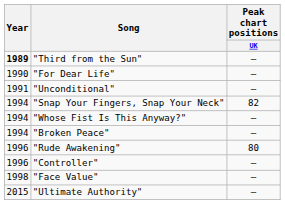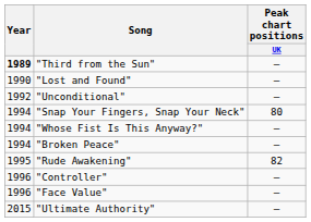+ row: 1990 | "Lost and Found" | —
- row: 1990 | "For Dear Life" | —
"Unconditional" | Year: 1991 -> 1992
"Snap Your Fingers, Snap Your Neck" | Peak chart positions / UK: 82 -> 80
"Rude Awakening" | Year: 1996 -> 1995
"Rude Awakening" | Peak chart positions / UK: 80 -> 82
"Face Value" | Year: 1998 -> 1996
